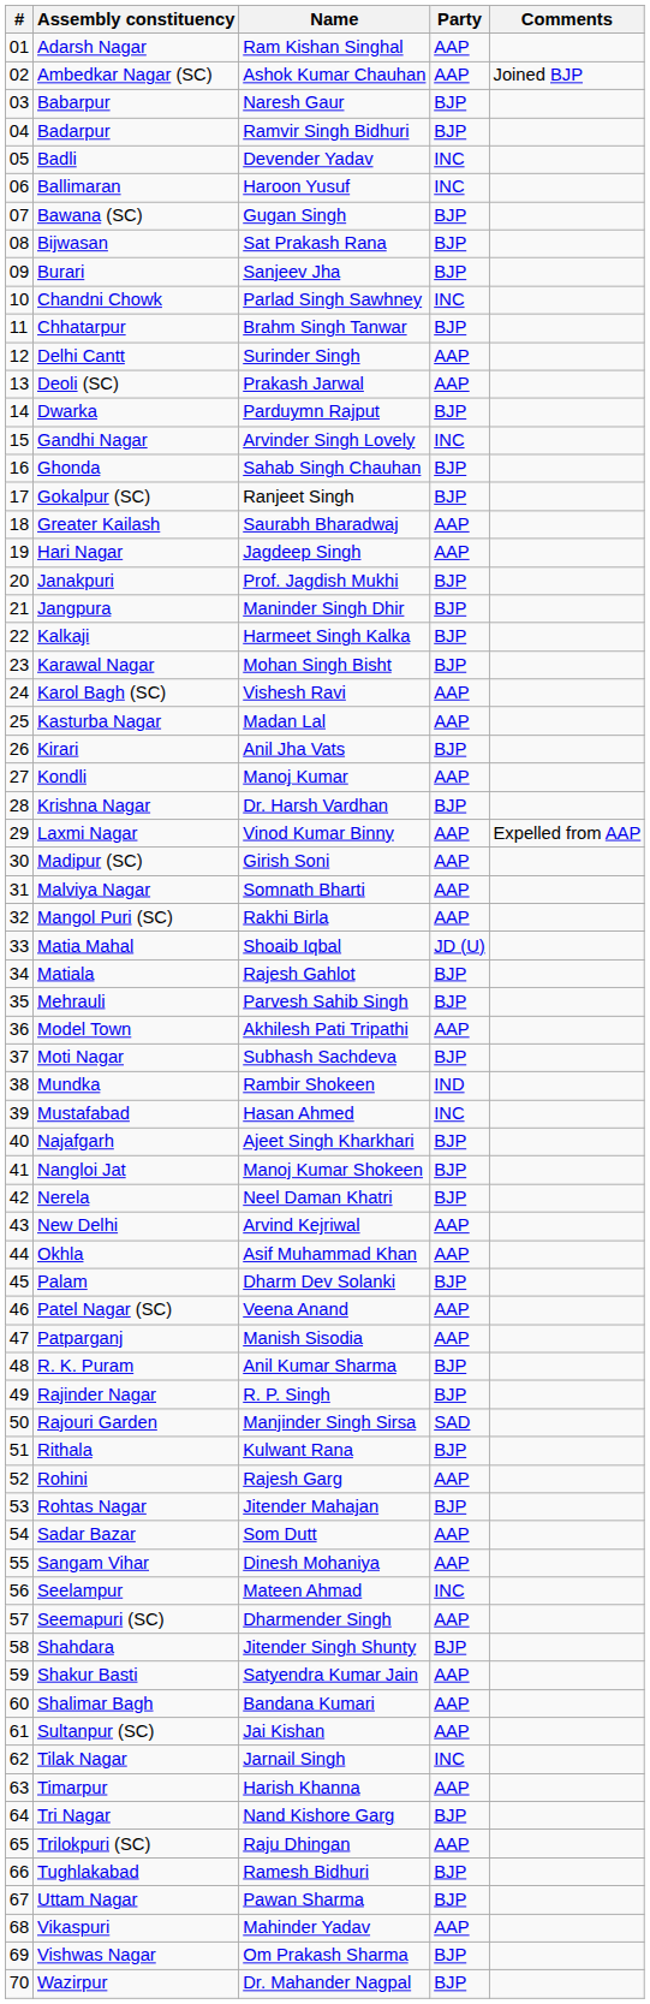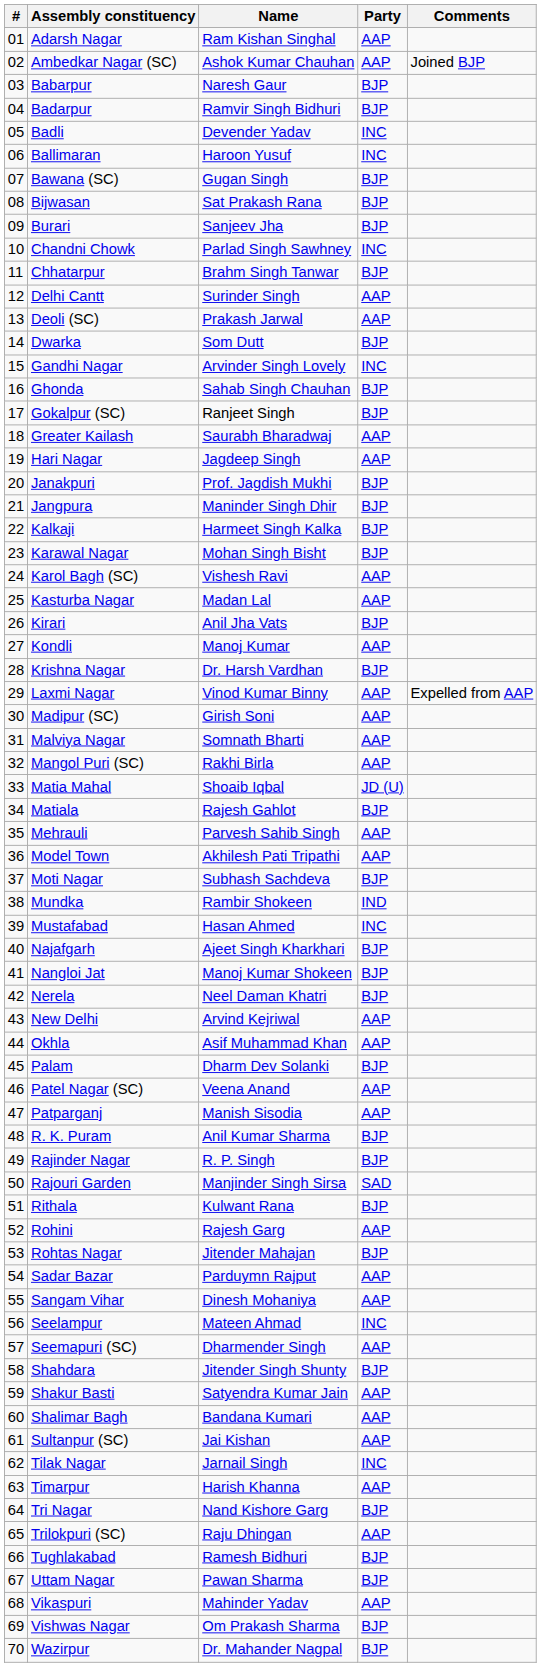Dwarka | Name: Parduymn Rajput -> Som Dutt
Mehrauli | Party: BJP -> AAP
Sadar Bazar | Name: Som Dutt -> Parduymn Rajput
